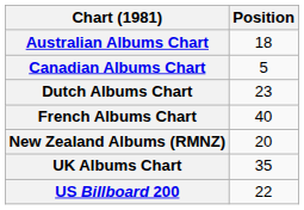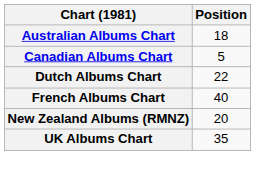Dutch Albums Chart | Position: 23 -> 22
- row: US Billboard 200 | 22
